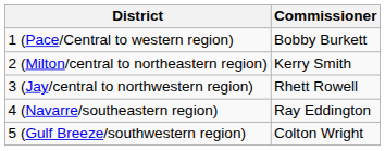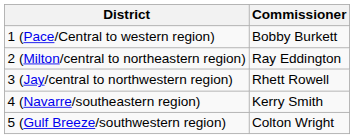2 (Milton/central to northeastern region) | Commissioner: Kerry Smith -> Ray Eddington
4 (Navarre/southeastern region) | Commissioner: Ray Eddington -> Kerry Smith
